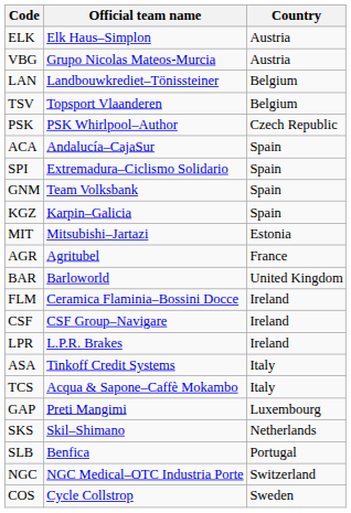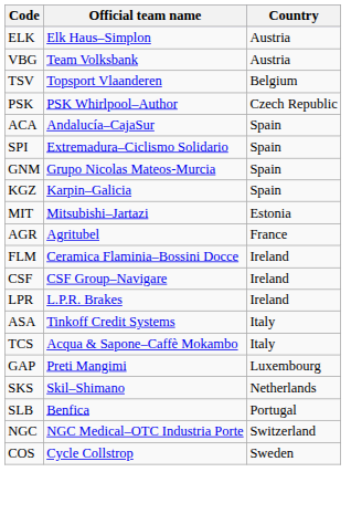VBG | Official team name: Grupo Nicolas Mateos-Murcia -> Team Volksbank
- row: LAN | Landbouwkrediet–Tönissteiner | Belgium
GNM | Official team name: Team Volksbank -> Grupo Nicolas Mateos-Murcia
- row: BAR | Barloworld | United Kingdom
